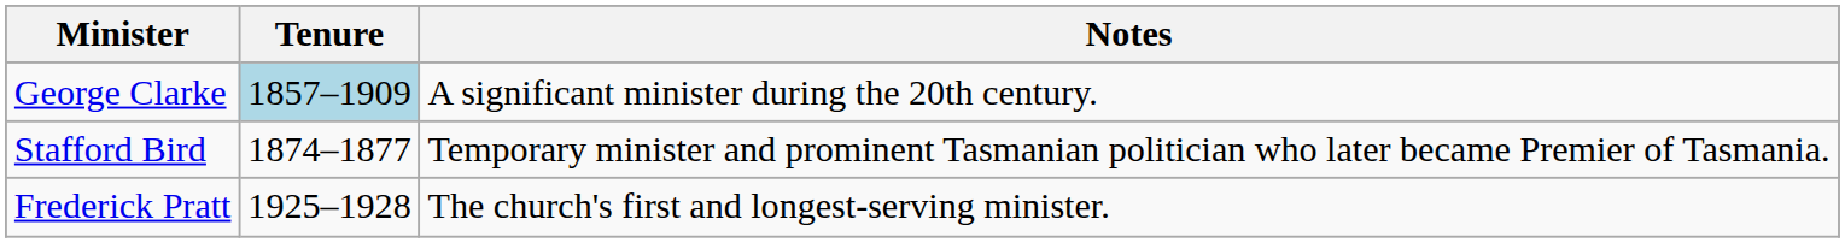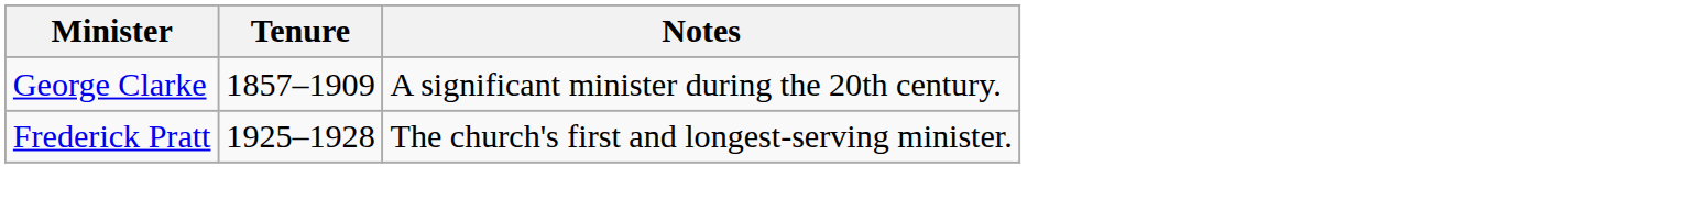George Clarke | Tenure: lightblue background -> no background
- row: Stafford Bird | 1874–1877 | Temporary minister and prominent Tasmanian politician who later became Premier of Tasmania.
